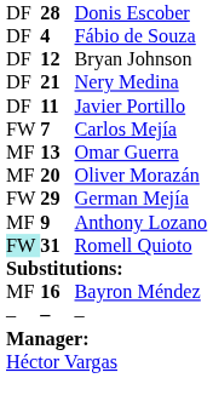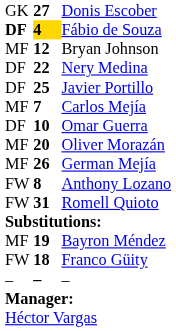Donis Escober | column 1: DF -> GK
Donis Escober | column 2: 28 -> 27
Fábio de Souza | column 1: normal -> bold
Fábio de Souza | column 2: no background -> gold background
Bryan Johnson | column 1: DF -> MF
Nery Medina | column 2: 21 -> 22
Javier Portillo | column 2: 11 -> 25
Carlos Mejía | column 1: FW -> MF
Omar Guerra | column 1: MF -> DF
Omar Guerra | column 2: 13 -> 10
German Mejía | column 1: FW -> MF
German Mejía | column 2: 29 -> 26
Anthony Lozano | column 1: MF -> FW
Anthony Lozano | column 2: 9 -> 8
Romell Quioto | column 1: paleturquoise background -> no background
Bayron Méndez | column 2: 16 -> 19
+ row: FW | 18 | Franco Güity
